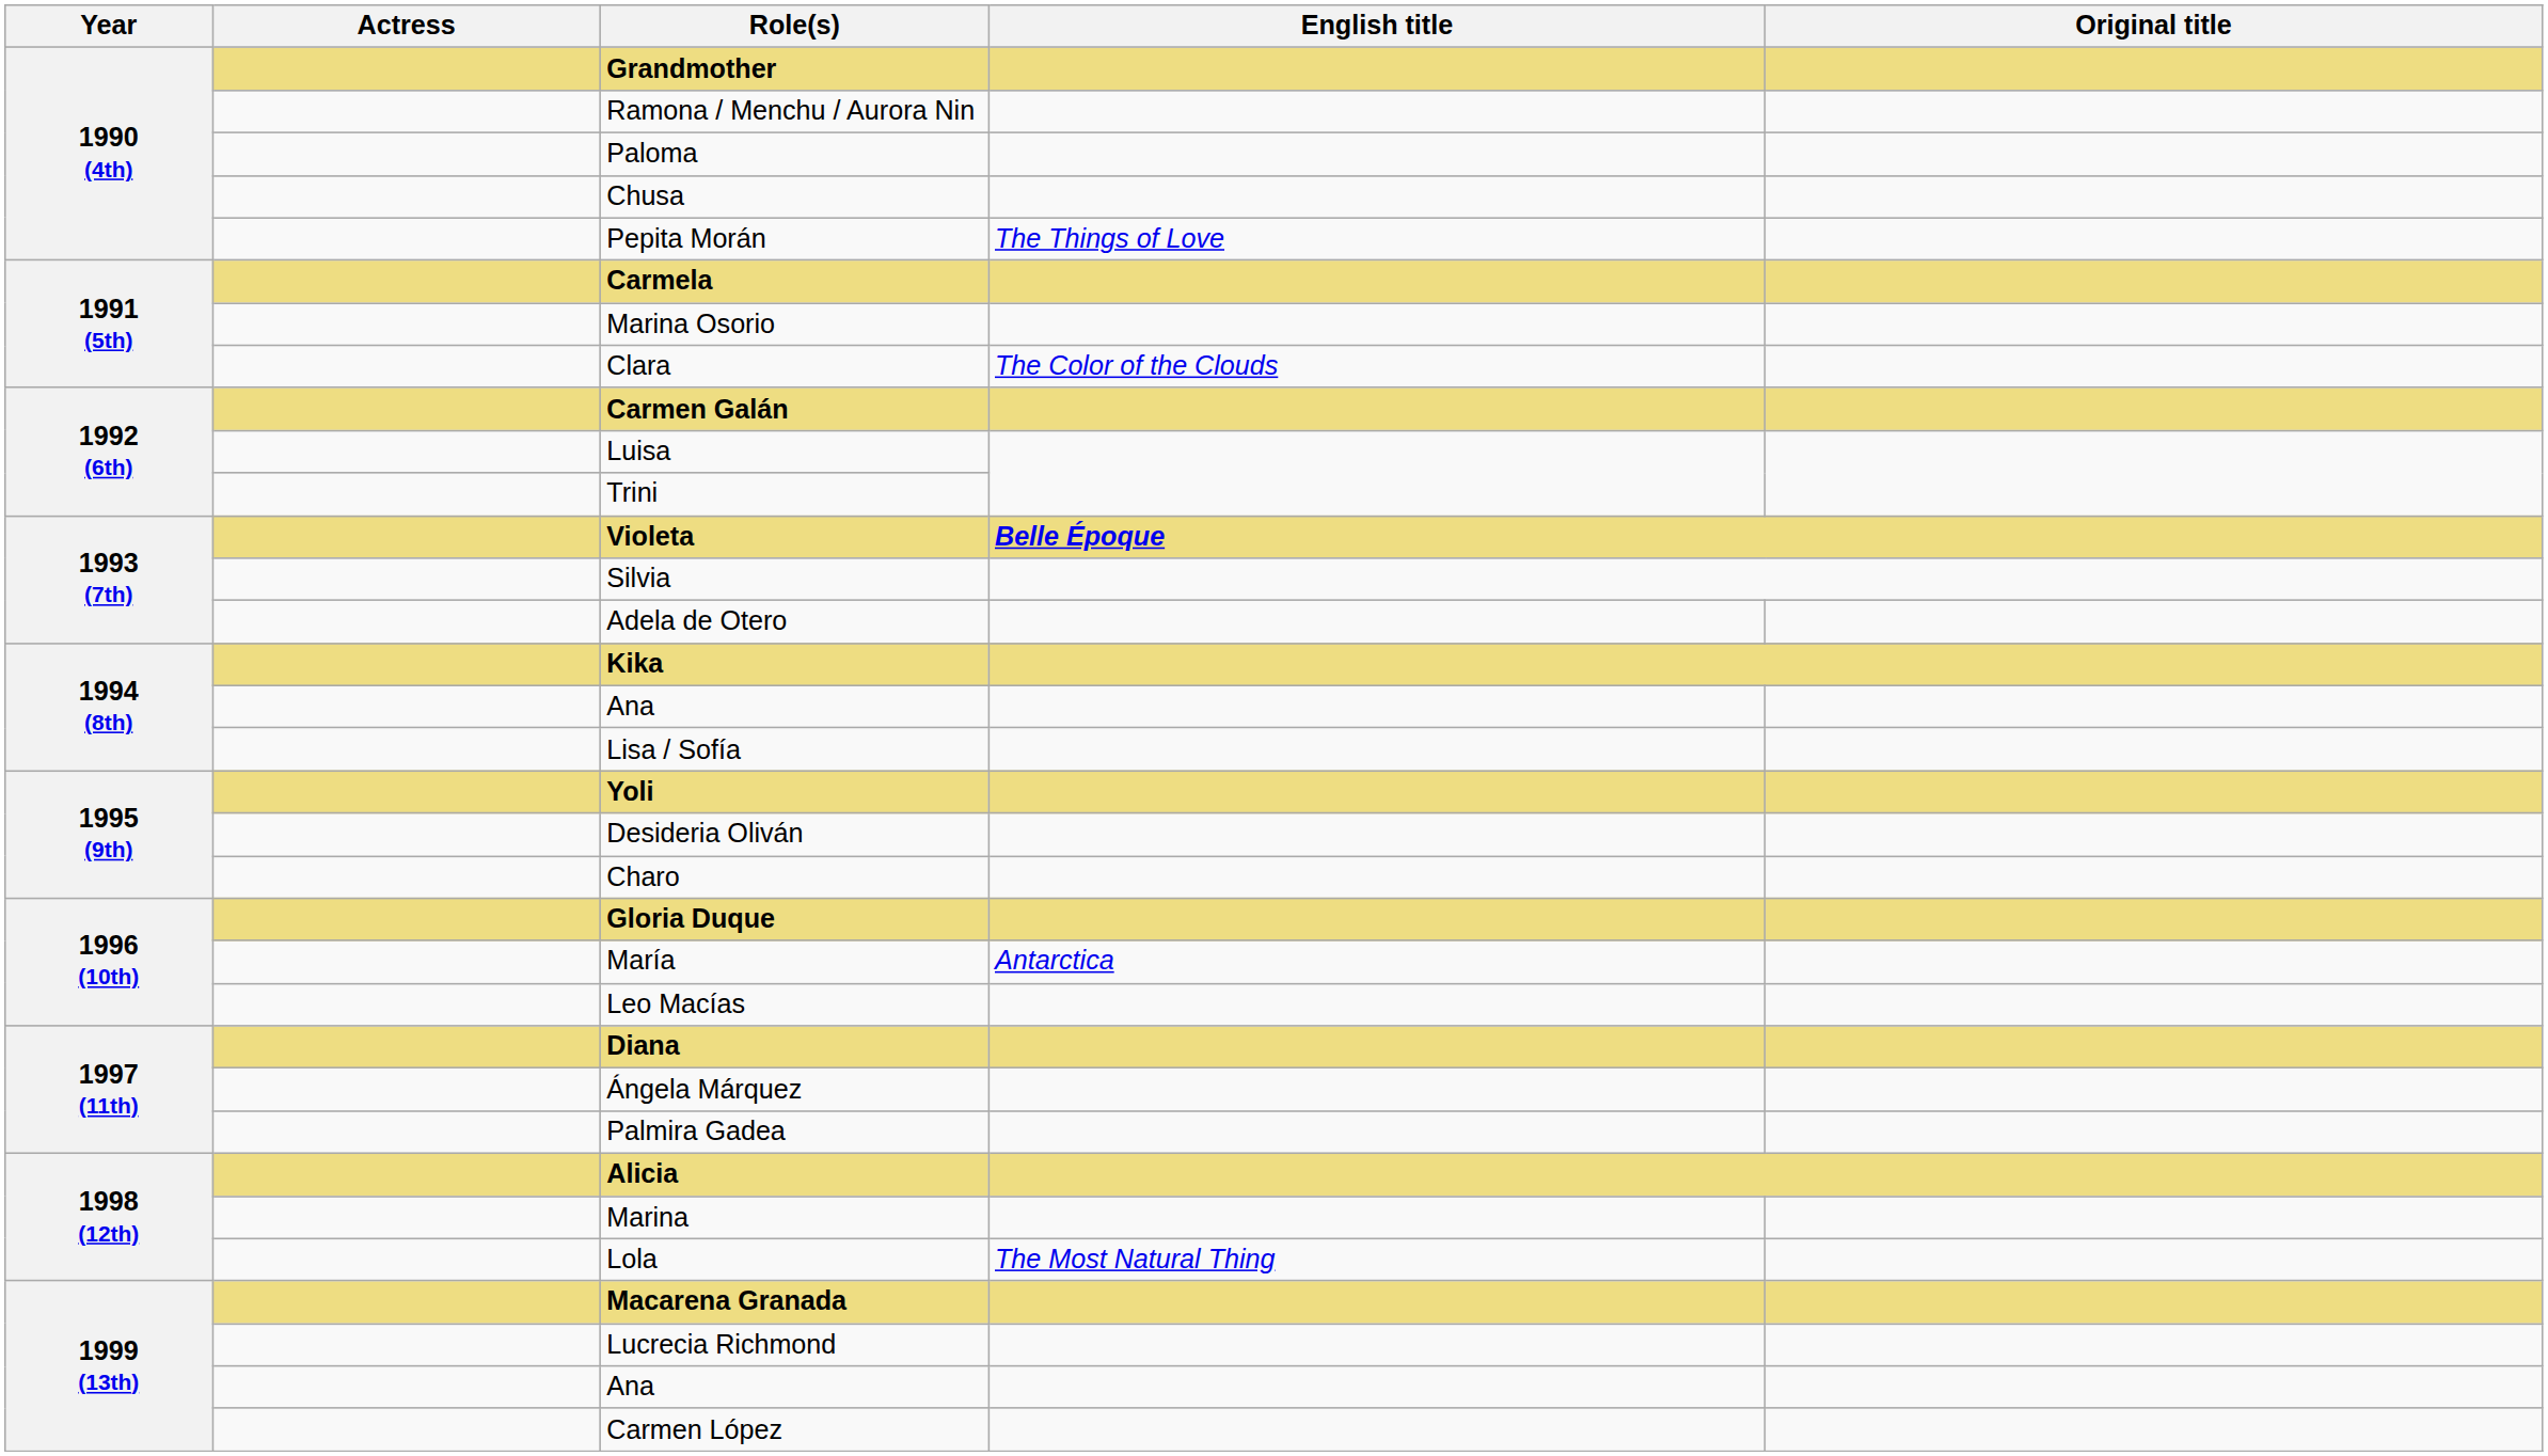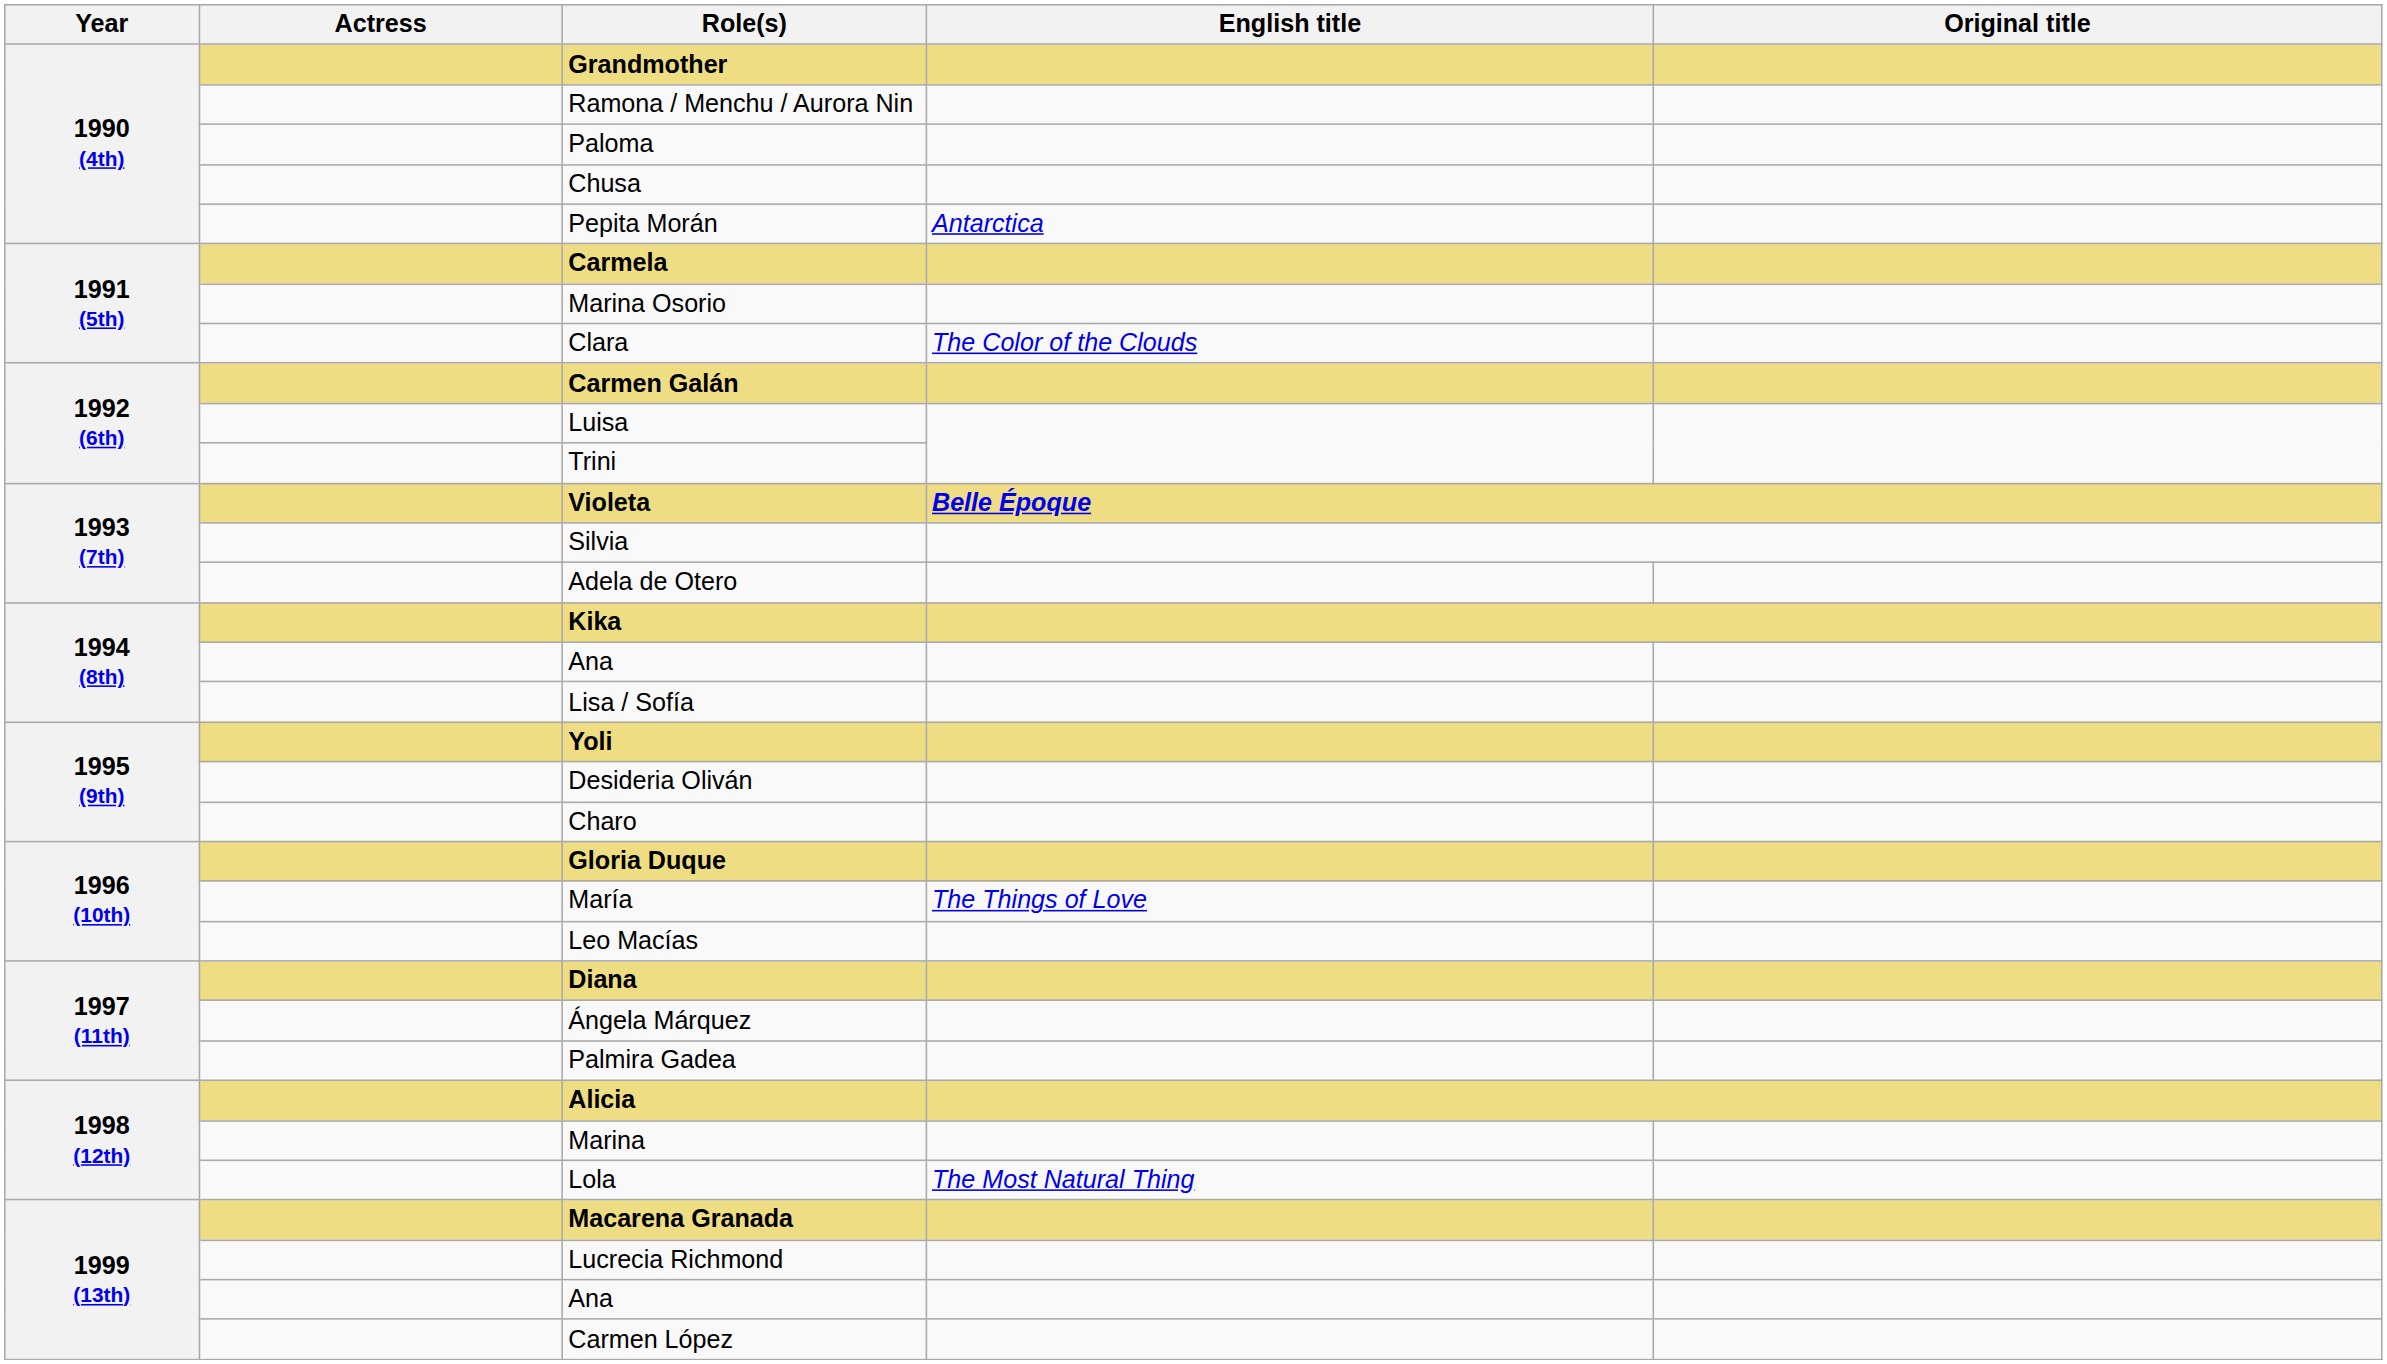Pepita Morán | English title: The Things of Love -> Antarctica
María | English title: Antarctica -> The Things of Love
